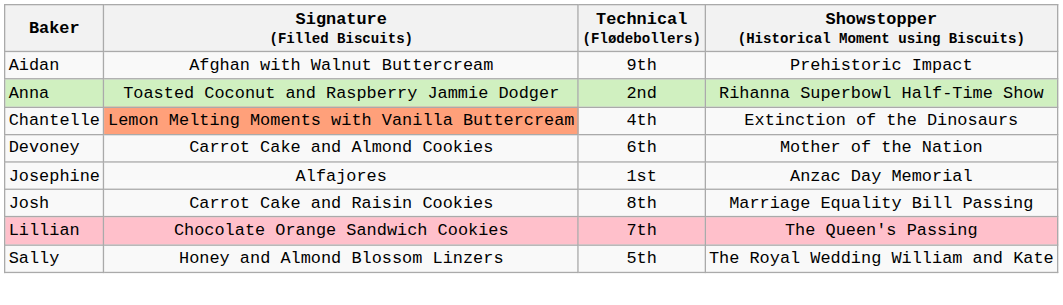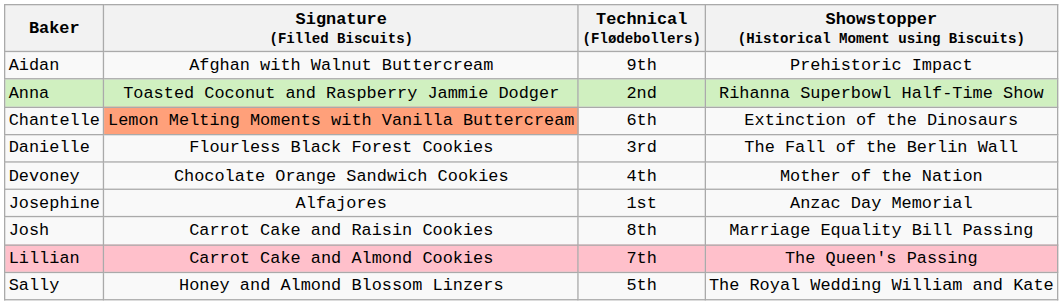Chantelle | Technical (Flødebollers): 4th -> 6th
+ row: Danielle | Flourless Black Forest Cookies | 3rd | The Fall of the Berlin Wall
Devoney | Signature (Filled Biscuits): Carrot Cake and Almond Cookies -> Chocolate Orange Sandwich Cookies
Devoney | Technical (Flødebollers): 6th -> 4th
Lillian | Signature (Filled Biscuits): Chocolate Orange Sandwich Cookies -> Carrot Cake and Almond Cookies
